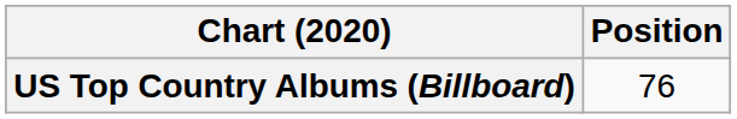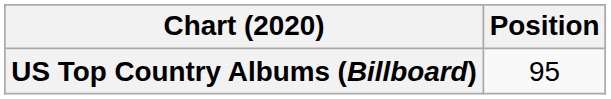US Top Country Albums (Billboard) | Position: 76 -> 95
